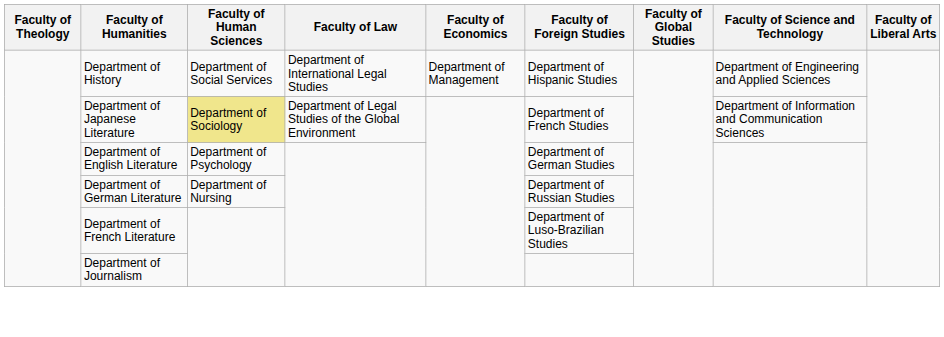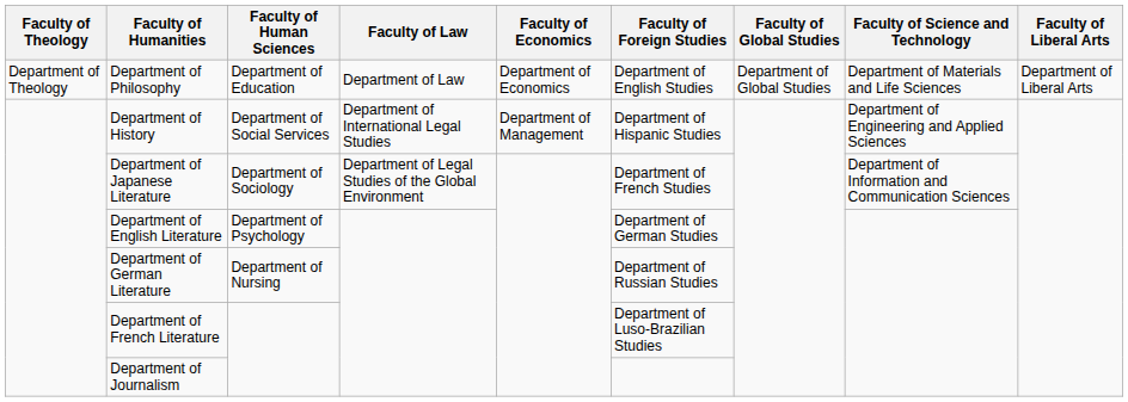+ row: Department of Theology | Department of Philosophy | Department of Education | Department of Law | Department of Economics | Department of English Studies | Department of Global Studies | Department of Materials and Life Sciences | Department of Liberal Arts
Department of Japanese Literature | Faculty of Human Sciences: khaki background -> no background
